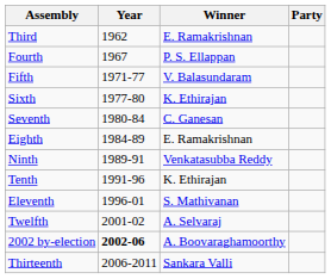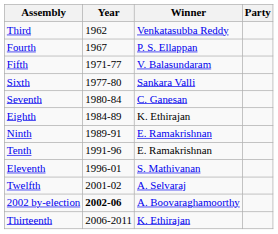Third | Winner: E. Ramakrishnan -> Venkatasubba Reddy
Sixth | Winner: K. Ethirajan -> Sankara Valli
Eighth | Winner: E. Ramakrishnan -> K. Ethirajan
Ninth | Winner: Venkatasubba Reddy -> E. Ramakrishnan
Tenth | Winner: K. Ethirajan -> E. Ramakrishnan
Thirteenth | Winner: Sankara Valli -> K. Ethirajan
